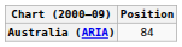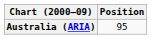Australia (ARIA) | Position: 84 -> 95
